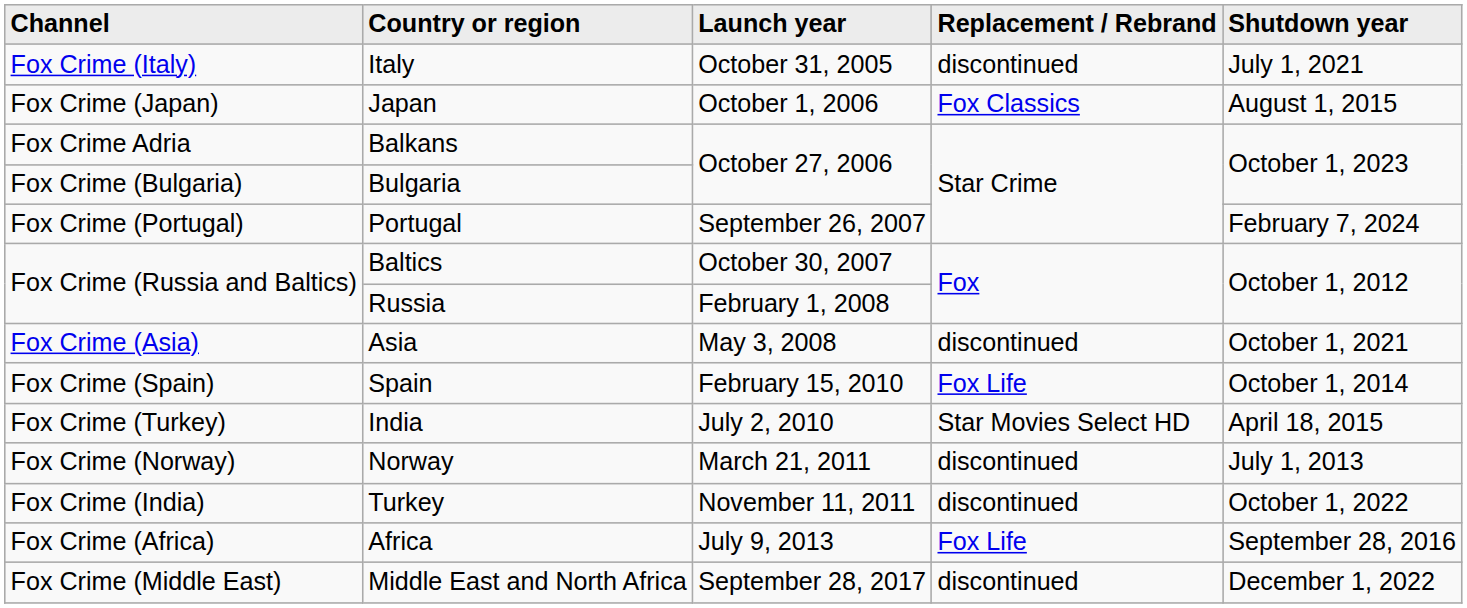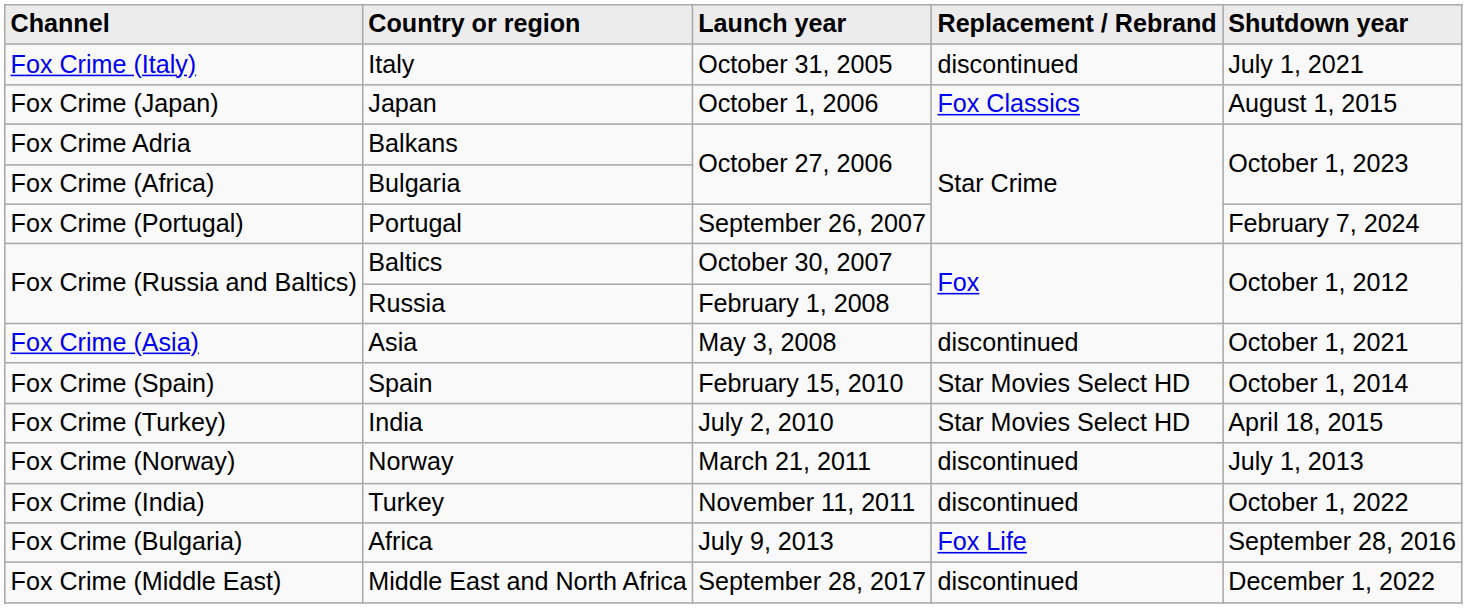Bulgaria | Channel: Fox Crime (Bulgaria) -> Fox Crime (Africa)
Spain | Replacement / Rebrand: Fox Life -> Star Movies Select HD
Africa | Channel: Fox Crime (Africa) -> Fox Crime (Bulgaria)
